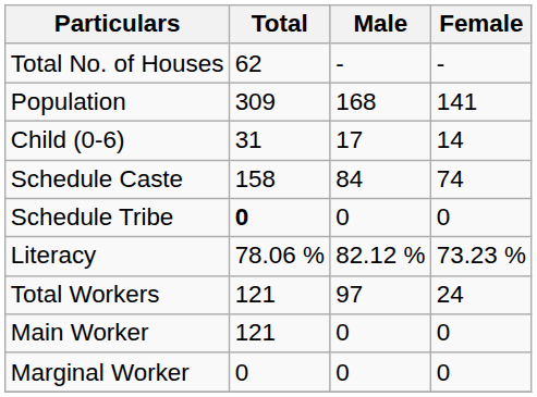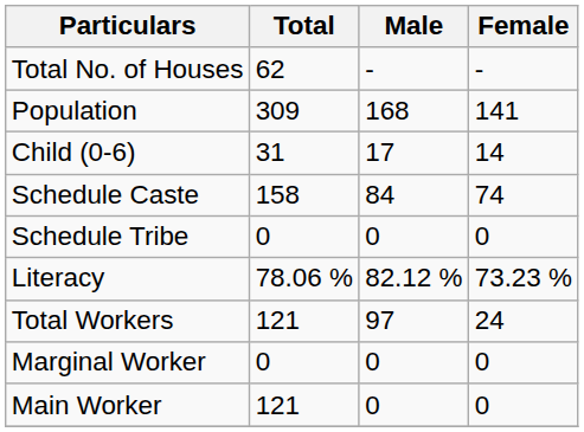Schedule Tribe | Total: bold -> normal
rows swapped: Main Worker <-> Marginal Worker
